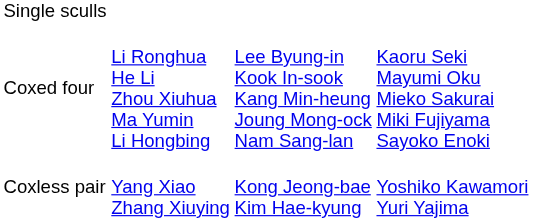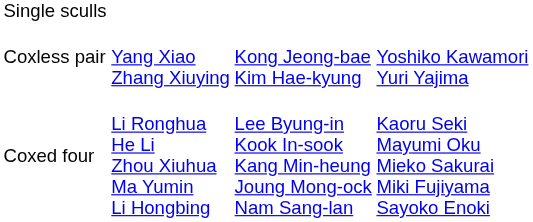rows swapped: Coxless pair <-> Coxed four
